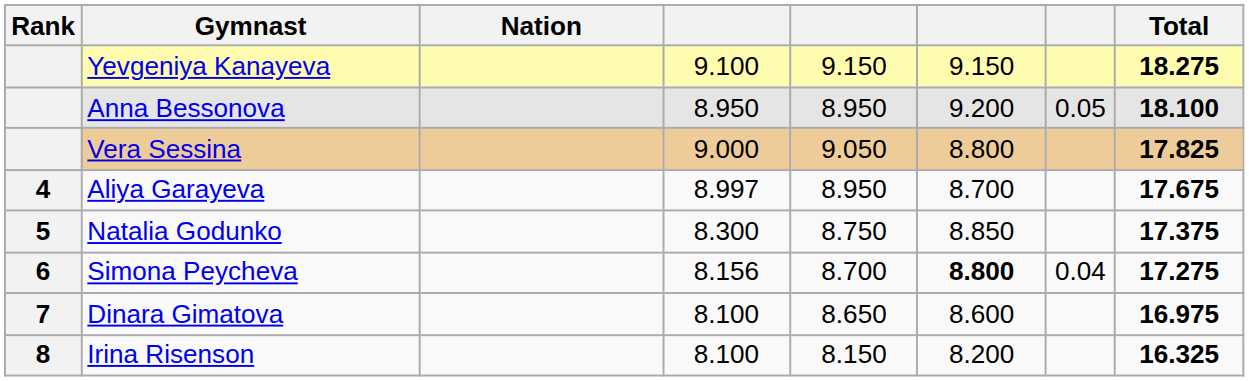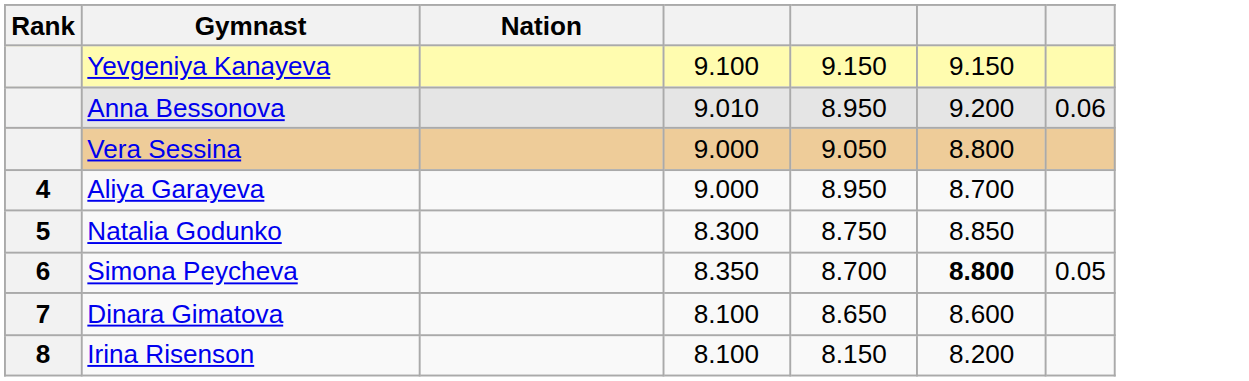- column: Total | 18.275 | 18.100 | 17.825 | 17.675 | 17.375 | 17.275 | 16.975 | 16.325
Anna Bessonova | column 4: 8.950 -> 9.010
Anna Bessonova | column 7: 0.05 -> 0.06
Aliya Garayeva | column 4: 8.997 -> 9.000
Simona Peycheva | column 4: 8.156 -> 8.350
Simona Peycheva | column 7: 0.04 -> 0.05
